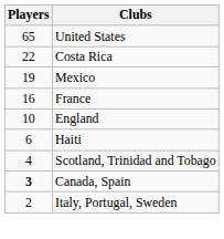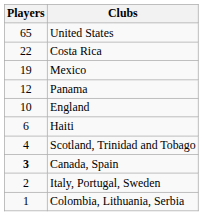- row: 16 | France
+ row: 12 | Panama
+ row: 1 | Colombia, Lithuania, Serbia
